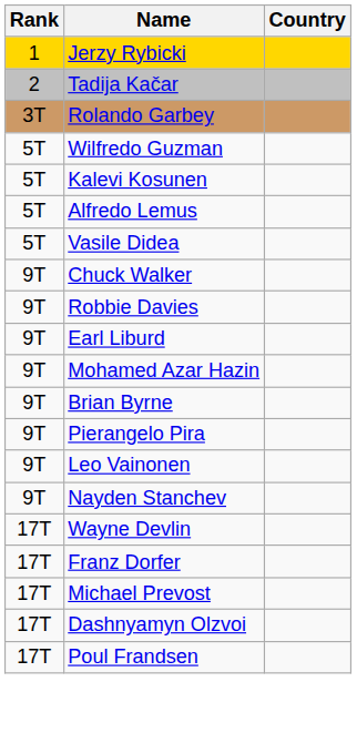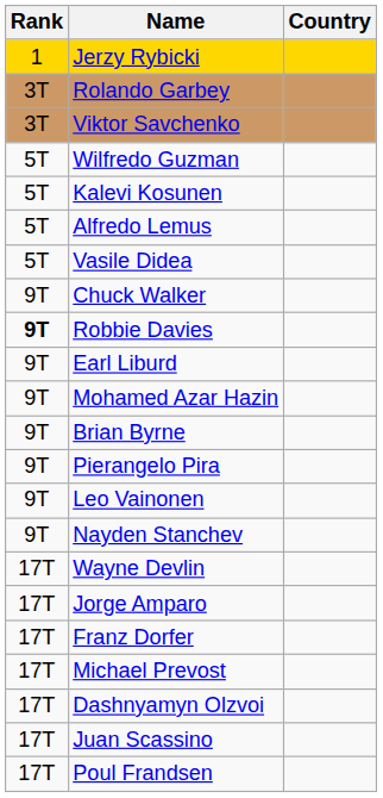- row: 2 | Tadija Kačar
+ row: 3T | Viktor Savchenko
Robbie Davies | Rank: normal -> bold
+ row: 17T | Jorge Amparo
+ row: 17T | Juan Scassino
